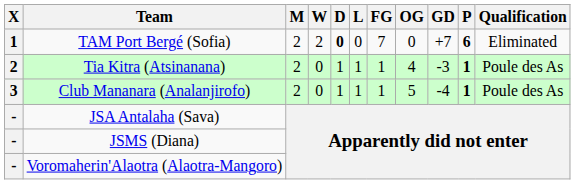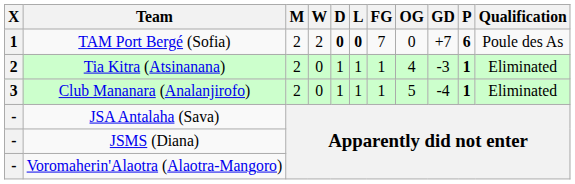TAM Port Bergé (Sofia) | L: normal -> bold
TAM Port Bergé (Sofia) | Qualification: Eliminated -> Poule des As
Tia Kitra (Atsinanana) | Qualification: Poule des As -> Eliminated
Club Mananara (Analanjirofo) | Qualification: Poule des As -> Eliminated
